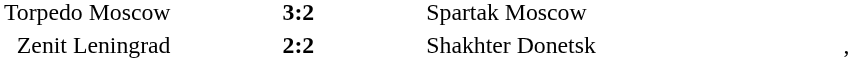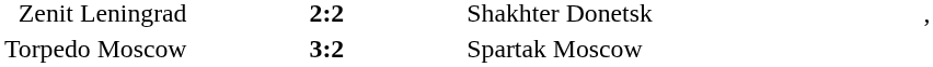rows swapped: Zenit Leningrad <-> Torpedo Moscow
